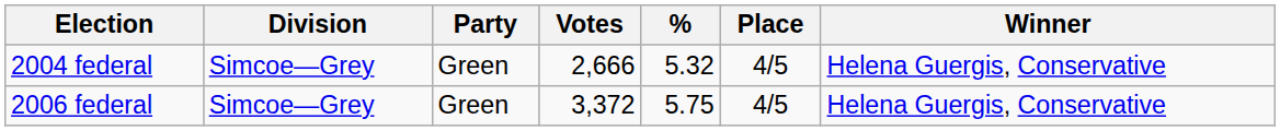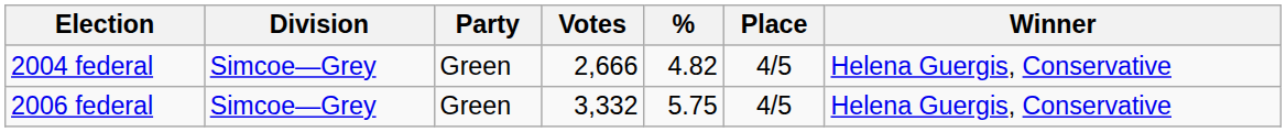2004 federal | %: 5.32 -> 4.82
2006 federal | Votes: 3,372 -> 3,332
